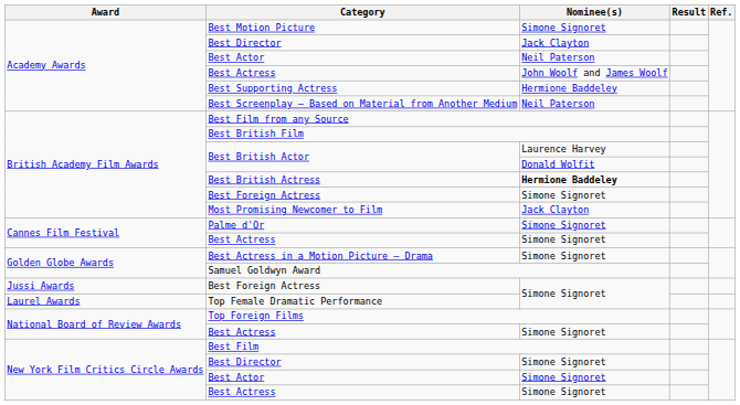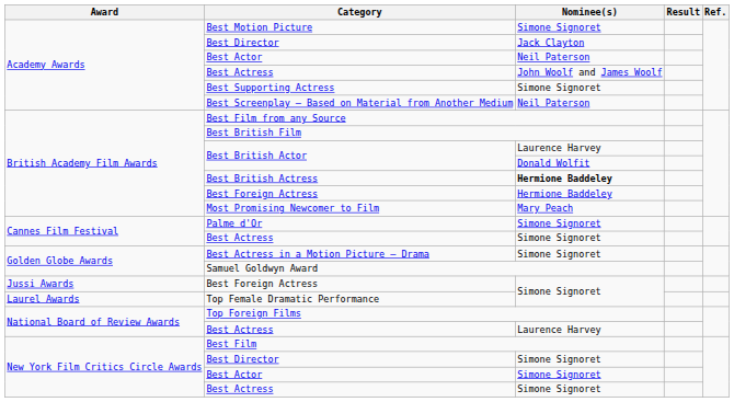Best Supporting Actress | Nominee(s): Hermione Baddeley -> Simone Signoret
British Academy Film Awards / Best Foreign Actress | Nominee(s): Simone Signoret -> Hermione Baddeley
Most Promising Newcomer to Film | Nominee(s): Jack Clayton -> Mary Peach
National Board of Review Awards / Best Actress | Nominee(s): Simone Signoret -> Laurence Harvey
